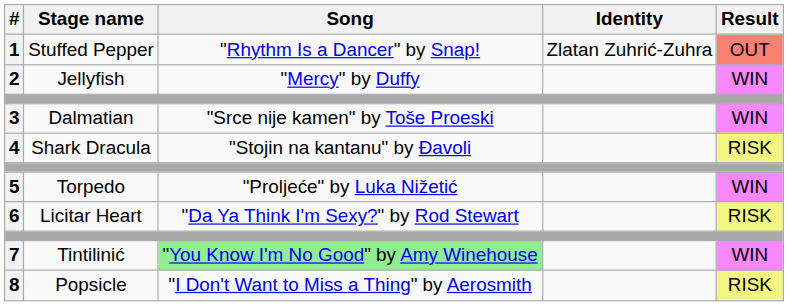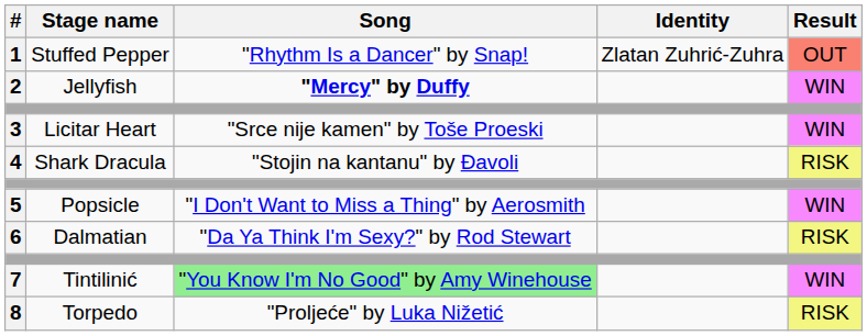2 | Song: normal -> bold
3 | Stage name: Dalmatian -> Licitar Heart
5 | Stage name: Torpedo -> Popsicle
5 | Song: "Proljeće" by Luka Nižetić -> "I Don't Want to Miss a Thing" by Aerosmith
6 | Stage name: Licitar Heart -> Dalmatian
8 | Stage name: Popsicle -> Torpedo
8 | Song: "I Don't Want to Miss a Thing" by Aerosmith -> "Proljeće" by Luka Nižetić
